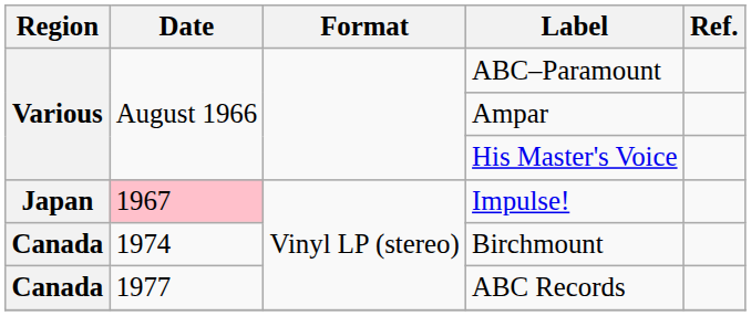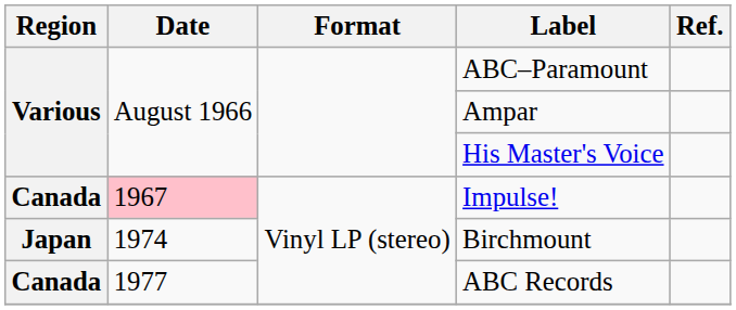Impulse! | Region: Japan -> Canada
Birchmount | Region: Canada -> Japan
